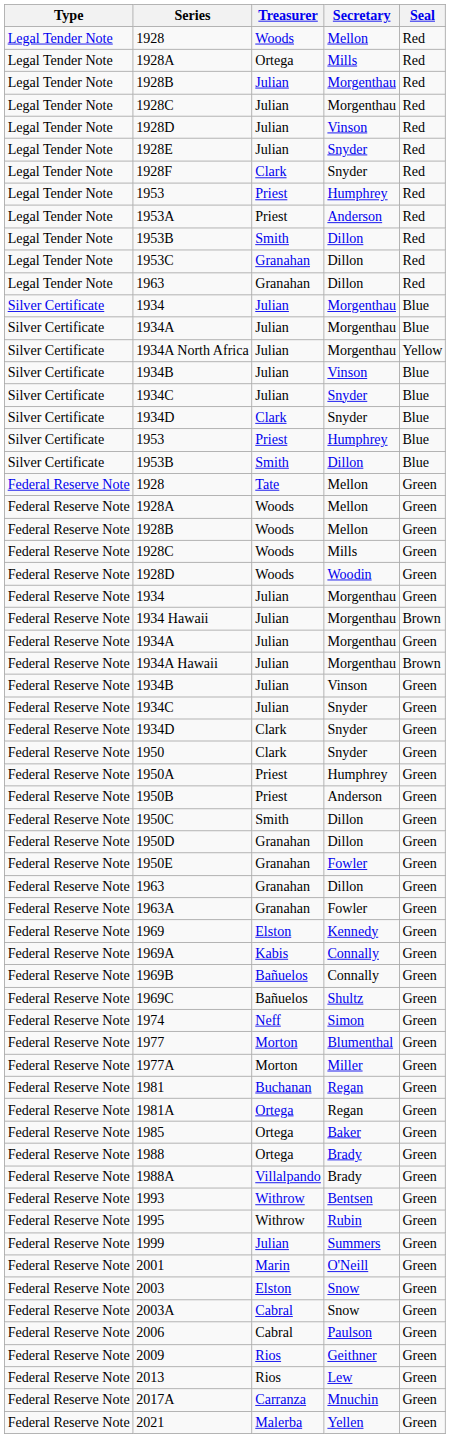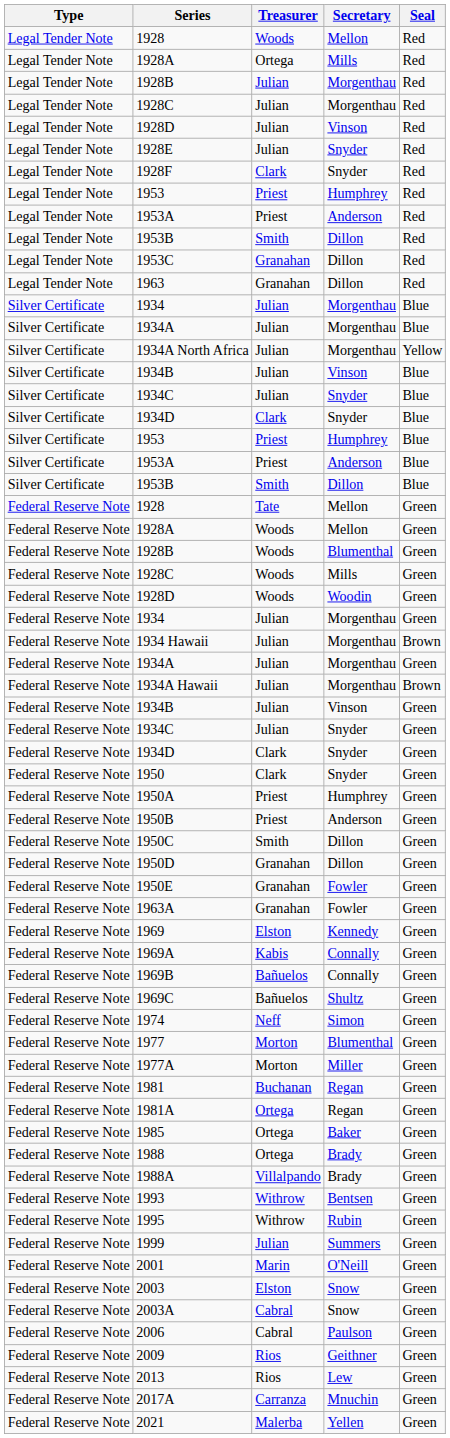+ row: Silver Certificate | 1953A | Priest | Anderson | Blue
Federal Reserve Note / 1928B | Secretary: Mellon -> Blumenthal
- row: Federal Reserve Note | 1963 | Granahan | Dillon | Green
